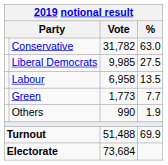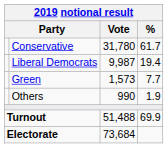Conservative | Vote: 31,782 -> 31,780
Conservative | %: 63.0 -> 61.7
Liberal Democrats | Vote: 9,985 -> 9,987
Liberal Democrats | %: 27.5 -> 19.4
- row: Labour | 6,958 | 13.5
Green | Vote: 1,773 -> 1,573
